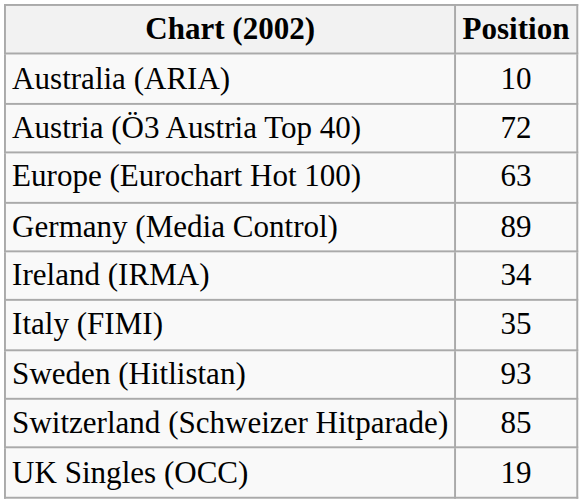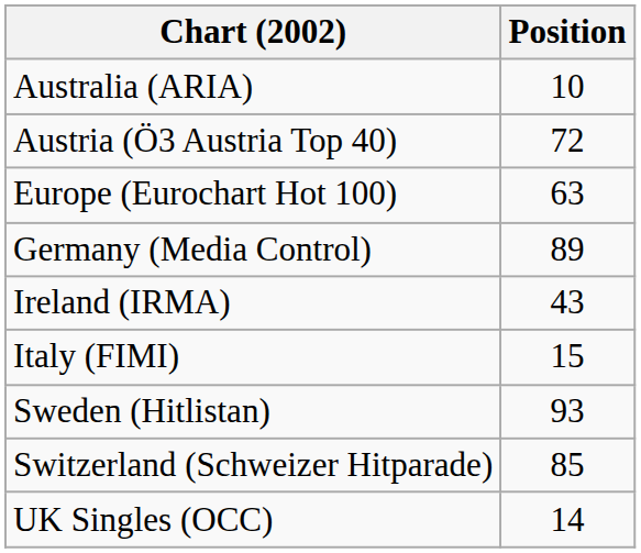Ireland (IRMA) | Position: 34 -> 43
Italy (FIMI) | Position: 35 -> 15
UK Singles (OCC) | Position: 19 -> 14
